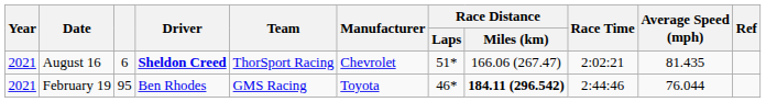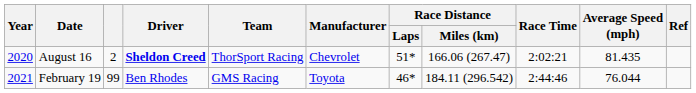August 16 | Year: 2021 -> 2020
August 16 | column 3: 6 -> 2
February 19 | column 3: 95 -> 99
February 19 | Race Distance / Miles (km): bold -> normal
